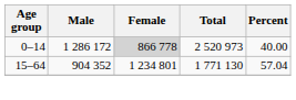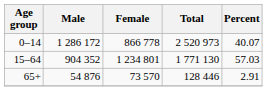0–14 | Female: lightgrey background -> no background
0–14 | Percent: 40.00 -> 40.07
15–64 | Percent: 57.04 -> 57.03
+ row: 65+ | 54 876 | 73 570 | 128 446 | 2.91
